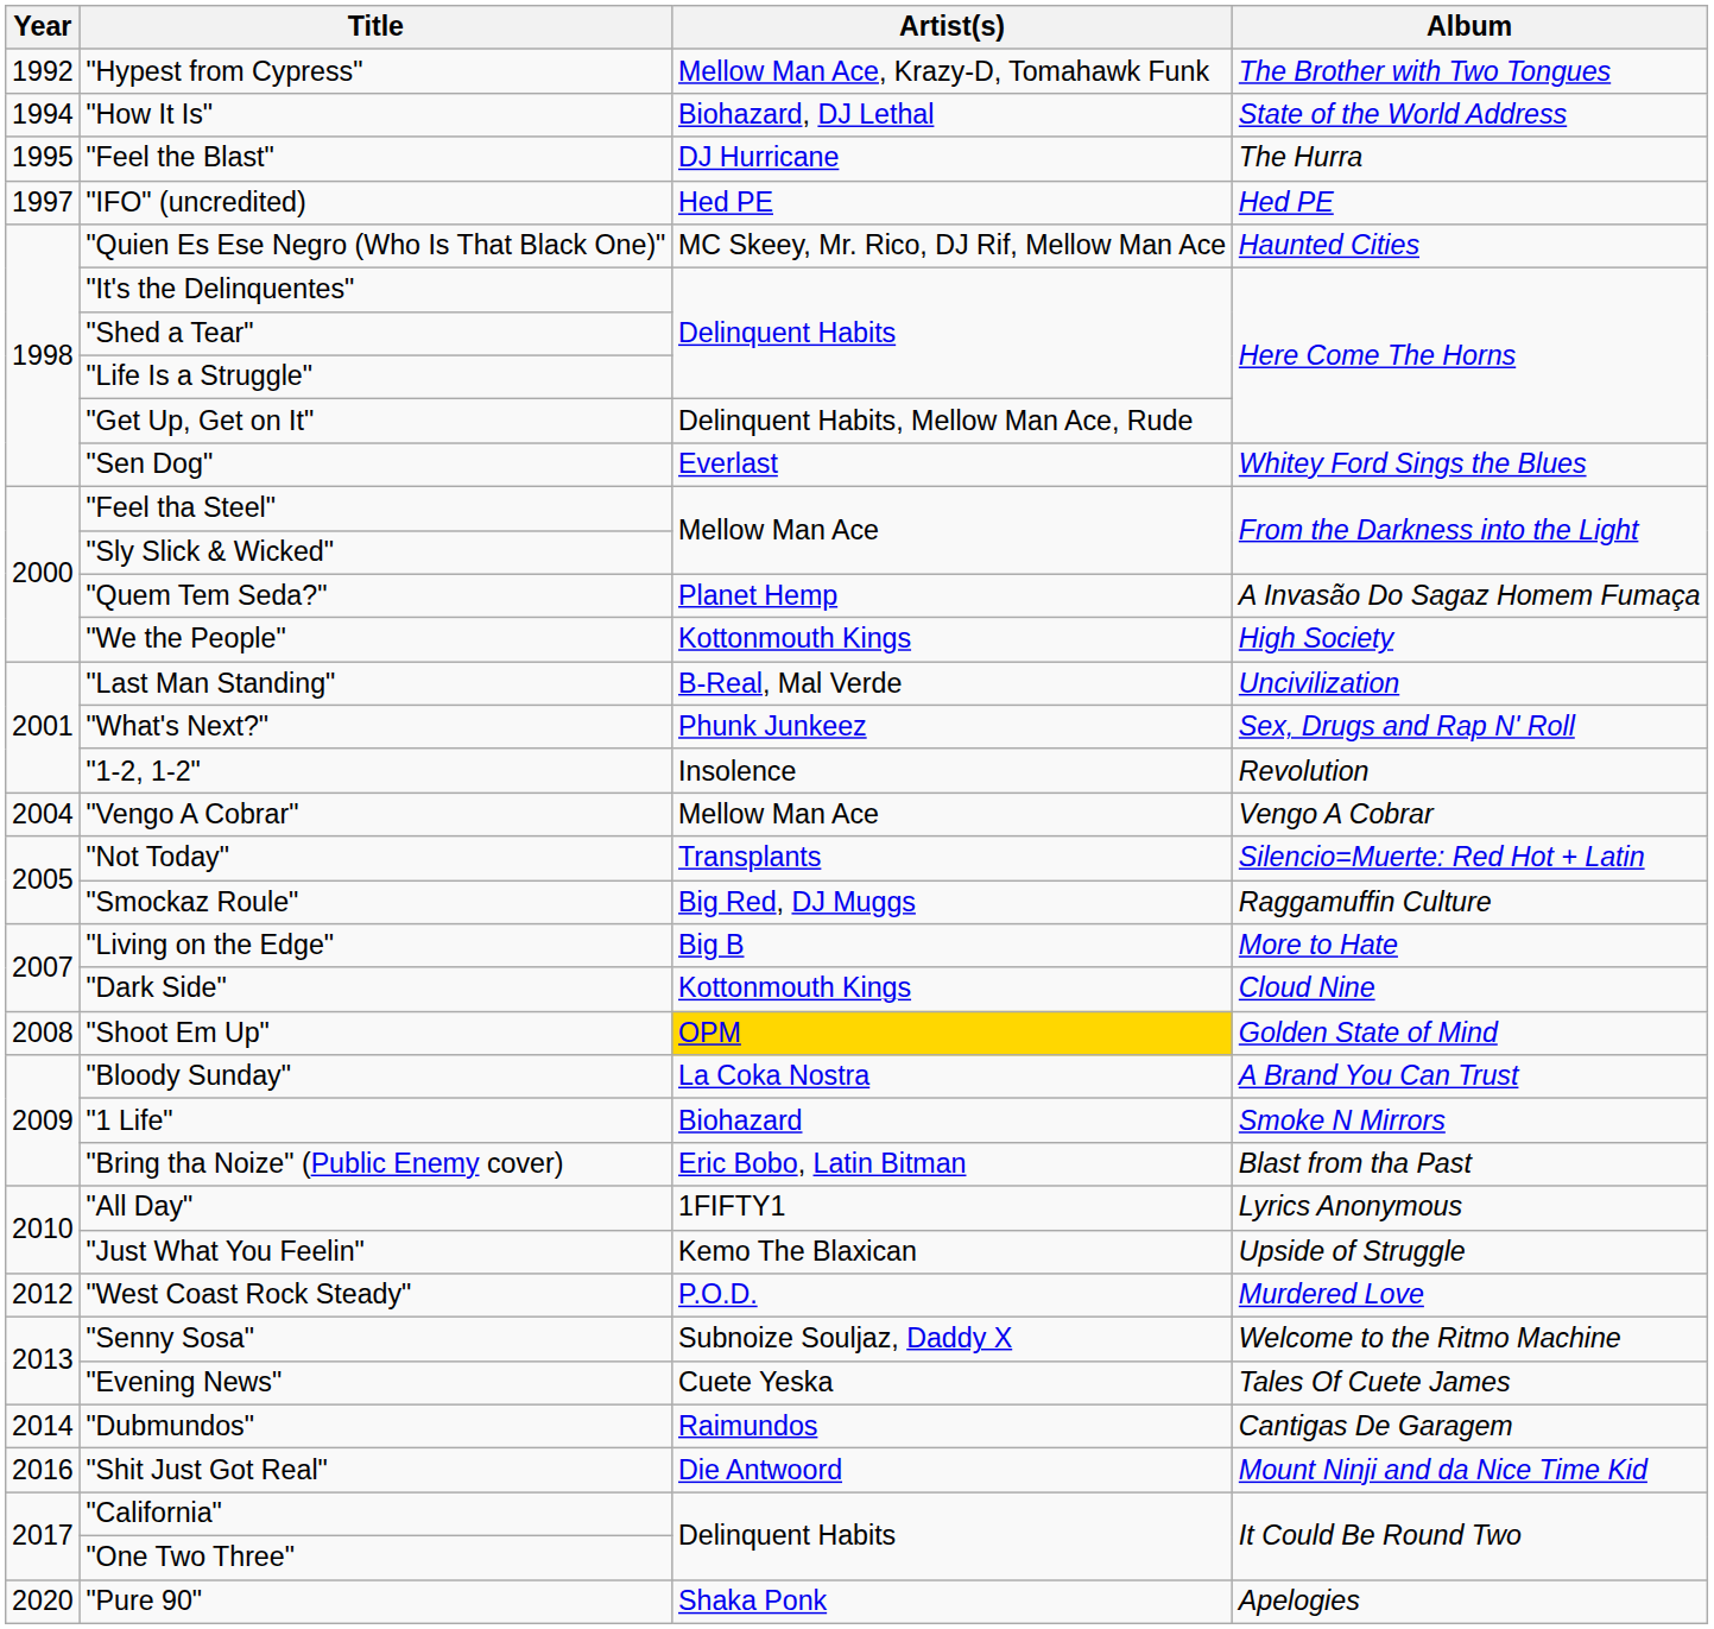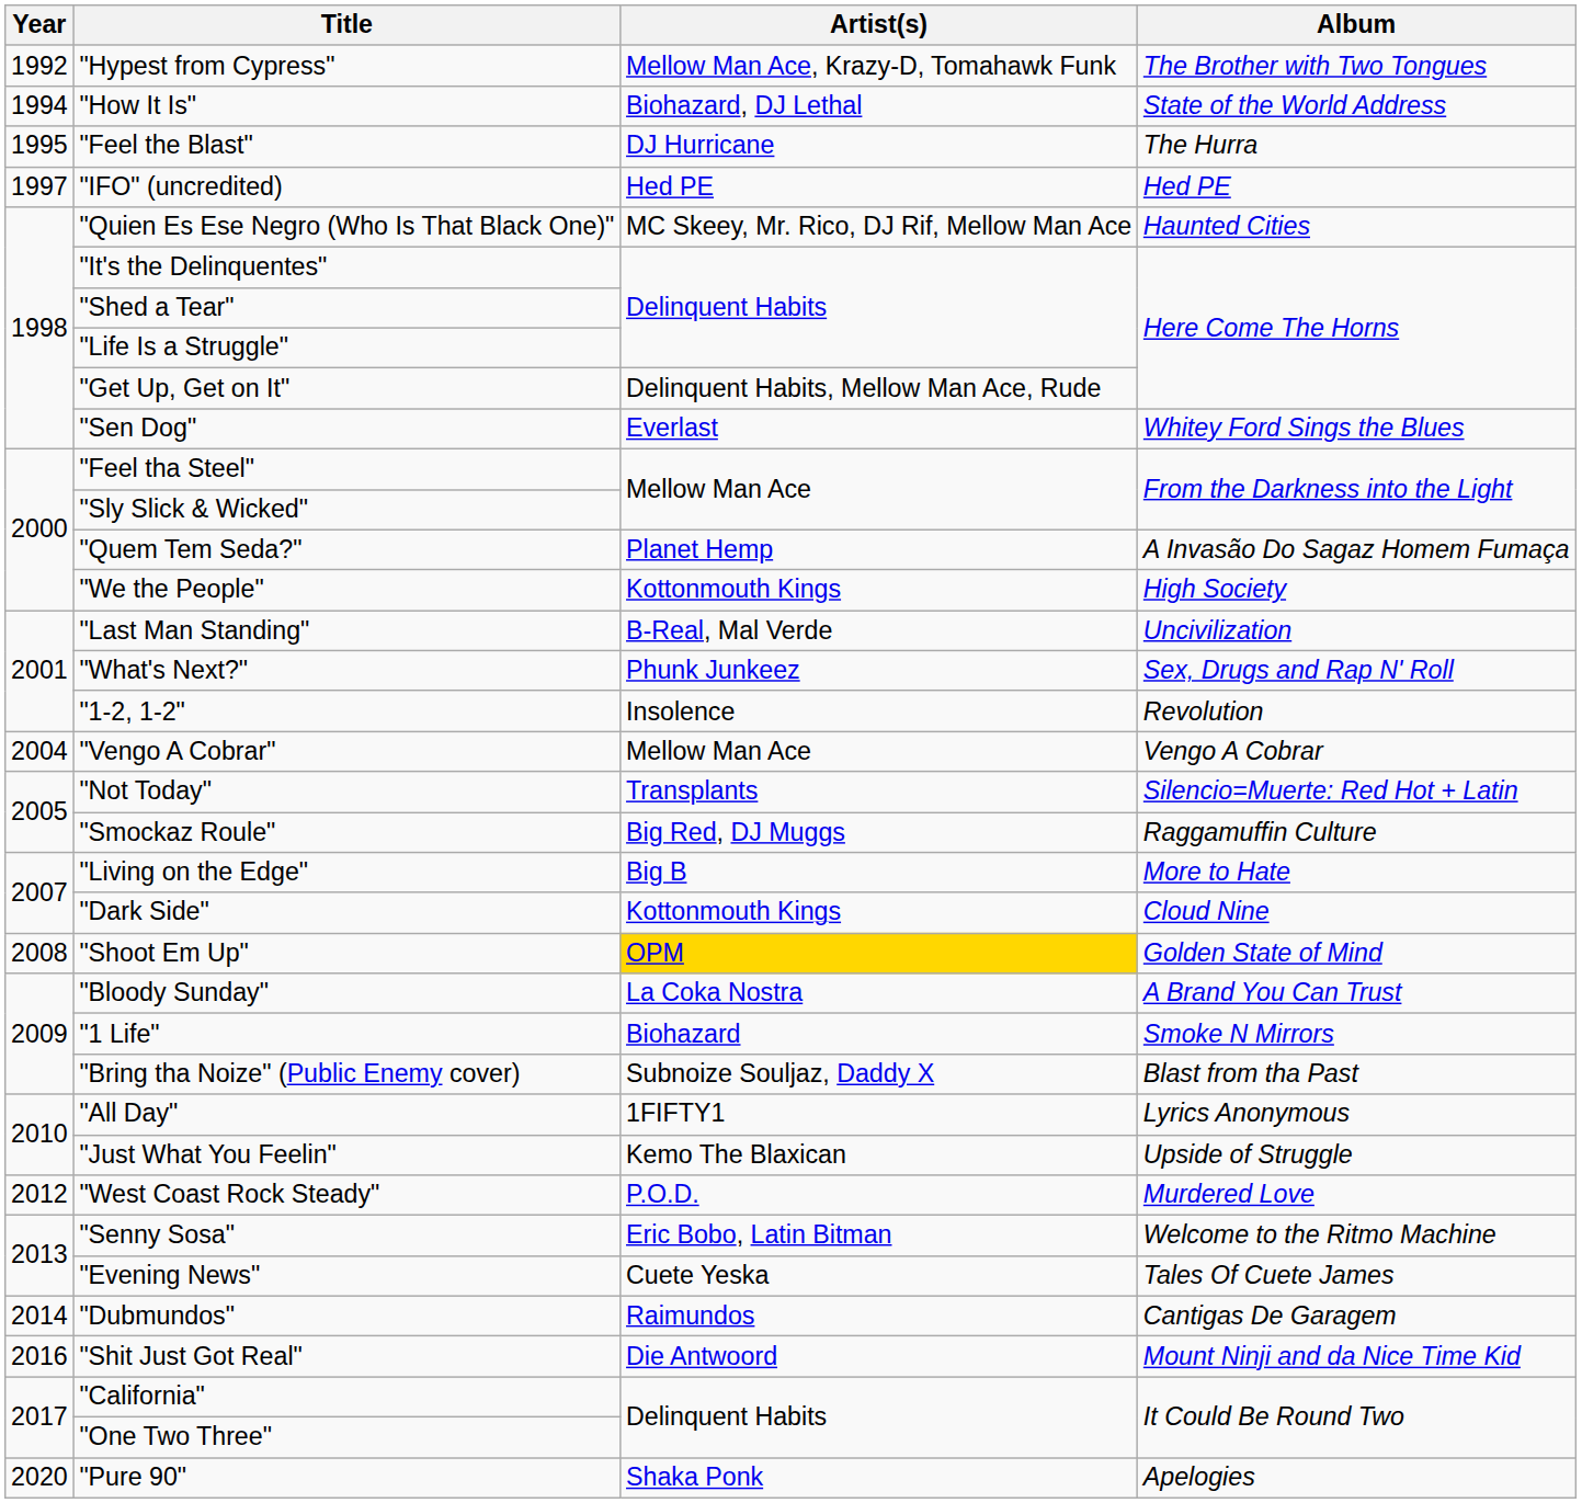"Bring tha Noize" (Public Enemy cover) | Artist(s): Eric Bobo, Latin Bitman -> Subnoize Souljaz, Daddy X
"Senny Sosa" | Artist(s): Subnoize Souljaz, Daddy X -> Eric Bobo, Latin Bitman
